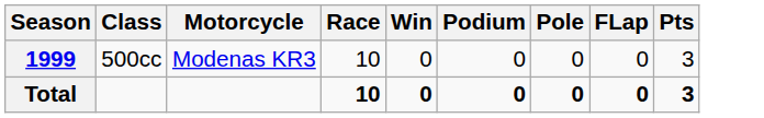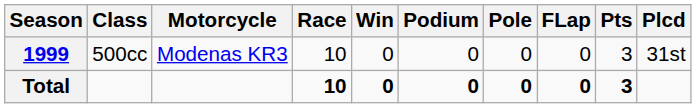+ column: Plcd | 31st
